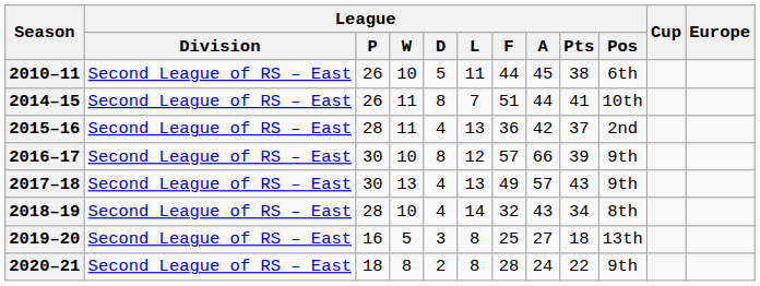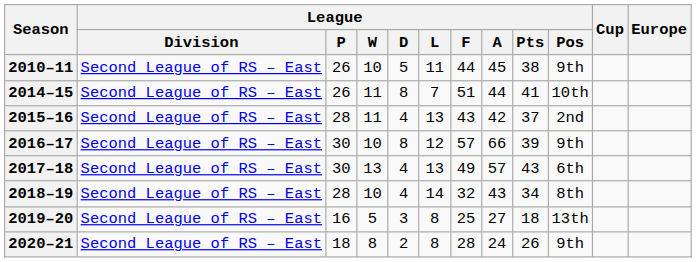2010–11 | League / Pos: 6th -> 9th
2015–16 | League / F: 36 -> 43
2017–18 | League / Pos: 9th -> 6th
2020–21 | League / Pts: 22 -> 26
